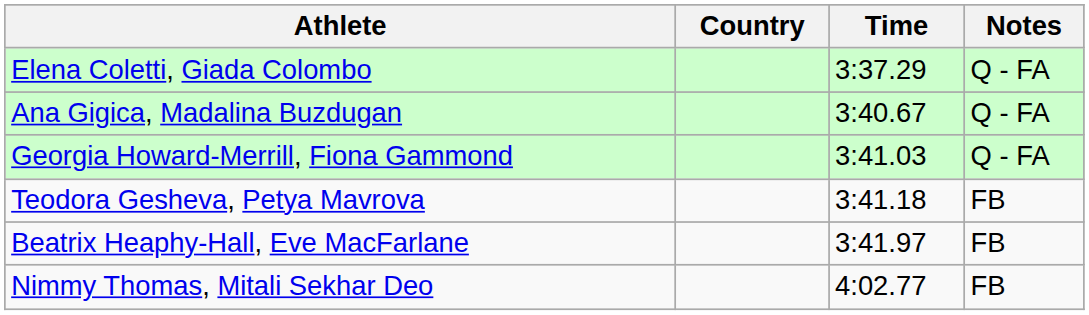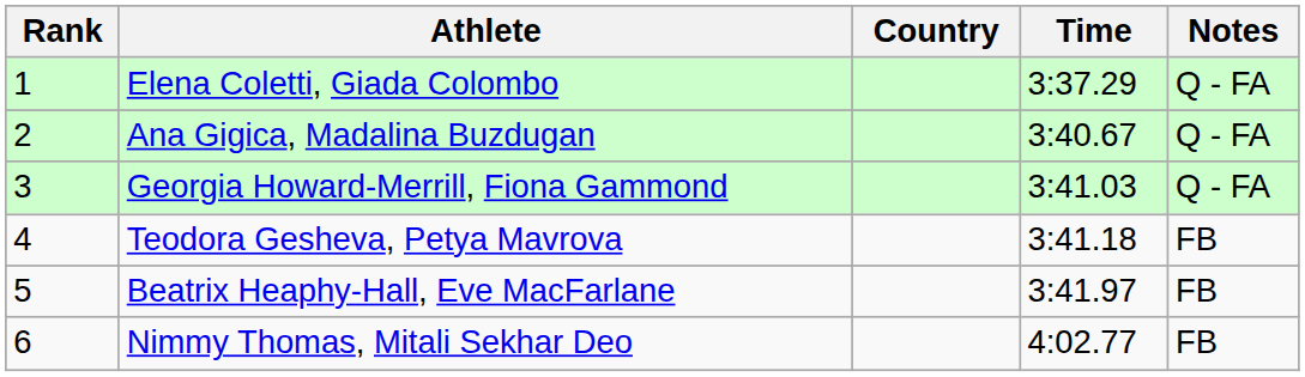+ column: Rank | 1 | 2 | 3 | 4 | 5 | 6
